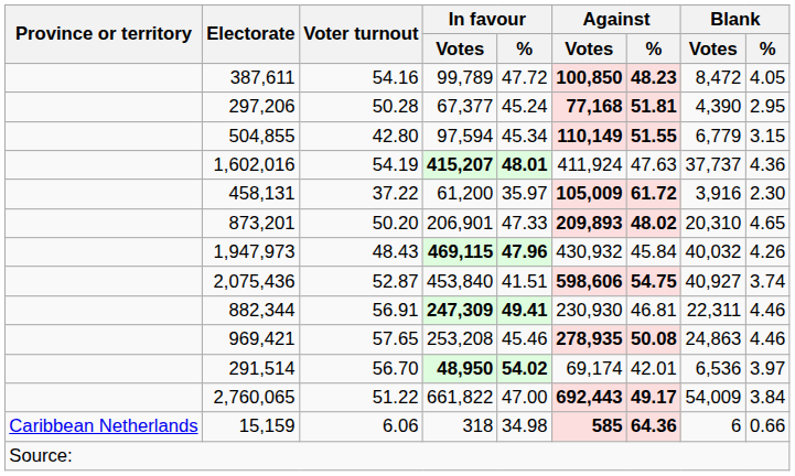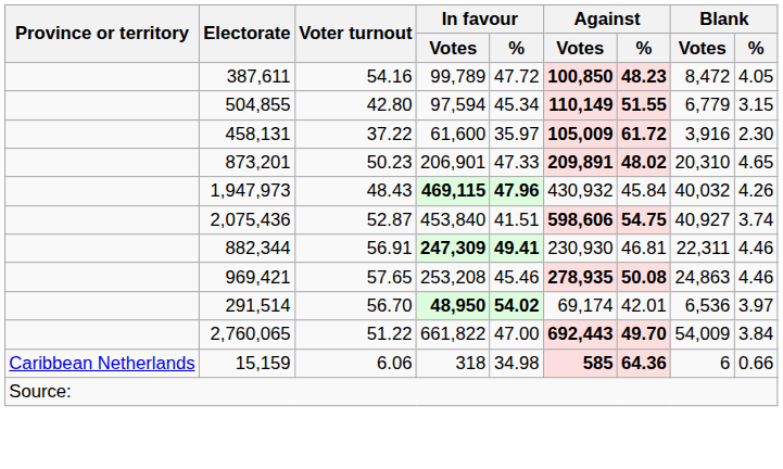- row: 297,206 | 50.28 | 67,377 | 45.24 | 77,168 | 51.81 | 4,390 | 2.95
- row: 1,602,016 | 54.19 | 415,207 | 48.01 | 411,924 | 47.63 | 37,737 | 4.36
458,131 | In favour / Votes: 61,200 -> 61,600
873,201 | Voter turnout: 50.20 -> 50.23
873,201 | Against / Votes: 209,893 -> 209,891
2,760,065 | Against / %: 49.17 -> 49.70
